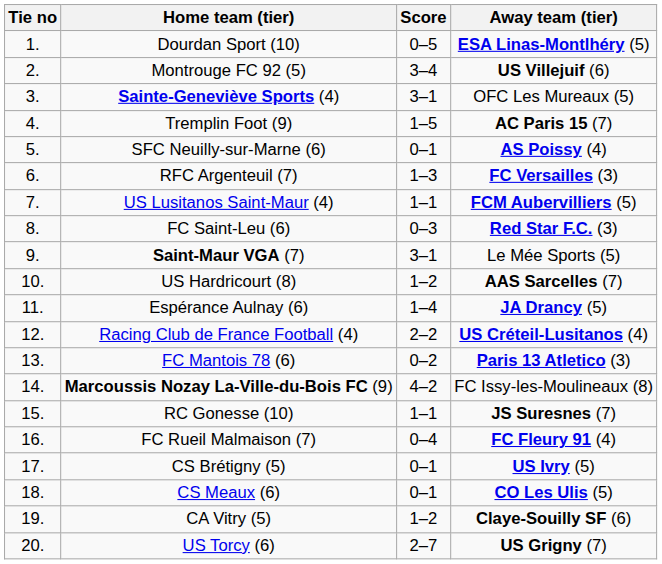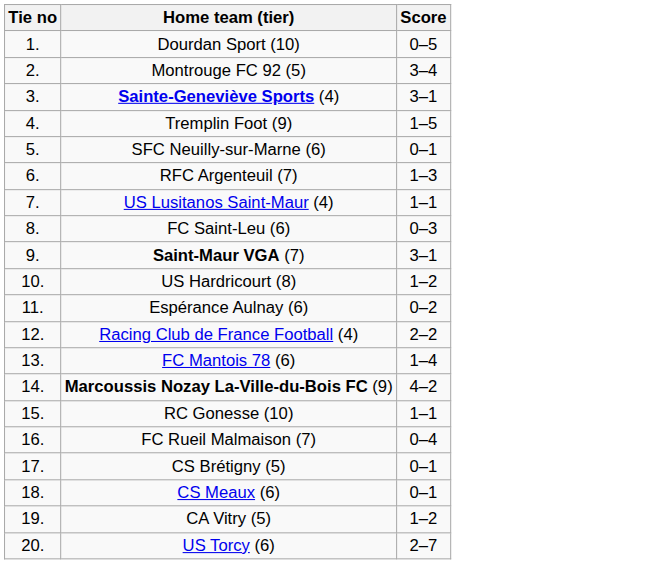- column: Away team (tier) | ESA Linas-Montlhéry (5) | US Villejuif (6) | OFC Les Mureaux (5) | AC Paris 15 (7) | AS Poissy (4) | FC Versailles (3) | FCM Aubervilliers (5) | Red Star F.C. (3) | Le Mée Sports (5) | AAS Sarcelles (7) | JA Drancy (5) | US Créteil-Lusitanos (4) | Paris 13 Atletico (3) | FC Issy-les-Moulineaux (8) | JS Suresnes (7) | FC Fleury 91 (4) | US Ivry (5) | CO Les Ulis (5) | Claye-Souilly SF (6) | US Grigny (7)
Espérance Aulnay (6) | Score: 1–4 -> 0–2
FC Mantois 78 (6) | Score: 0–2 -> 1–4
